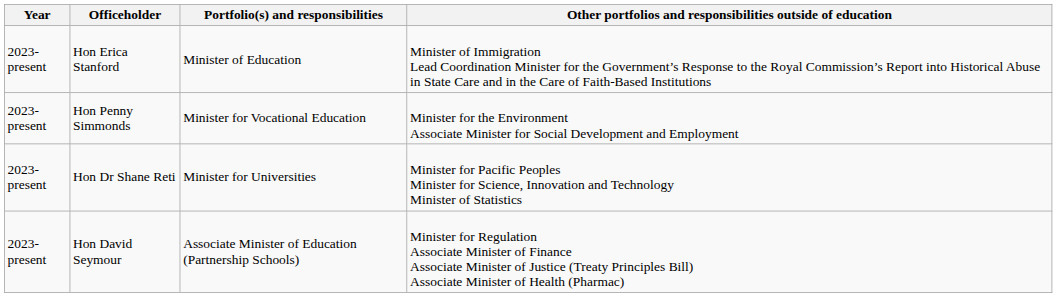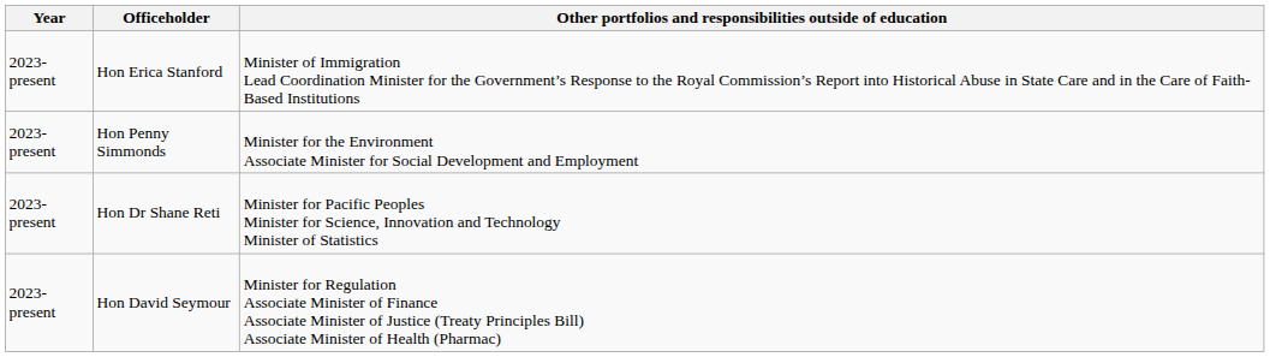- column: Portfolio(s) and responsibilities | Minister of Education | Minister for Vocational Education | Minister for Universities | Associate Minister of Education (Partnership Schools)
